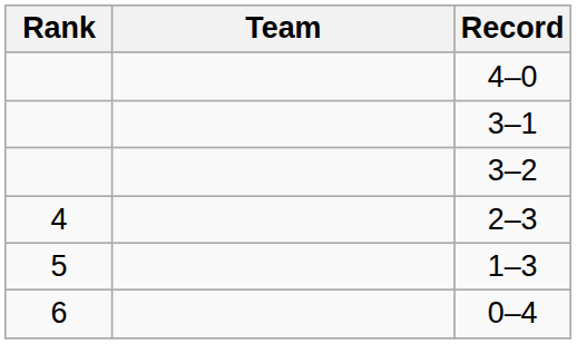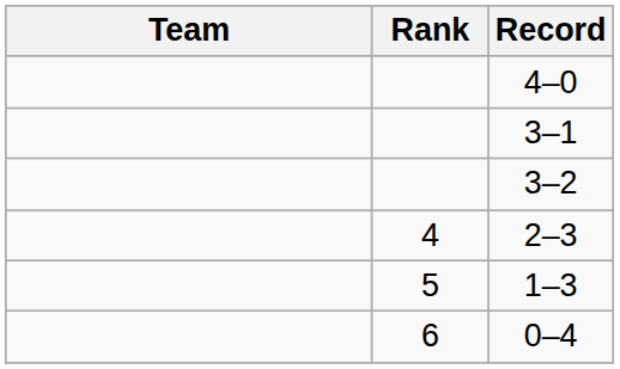columns swapped: Rank <-> Team
